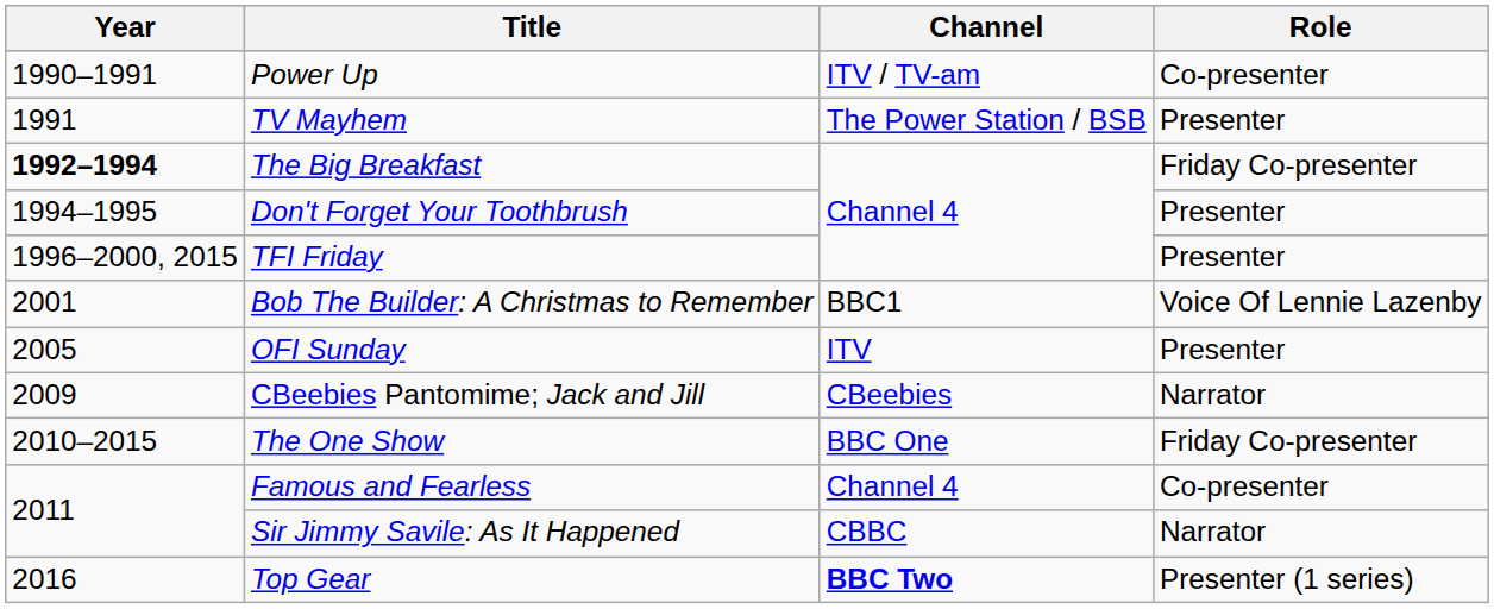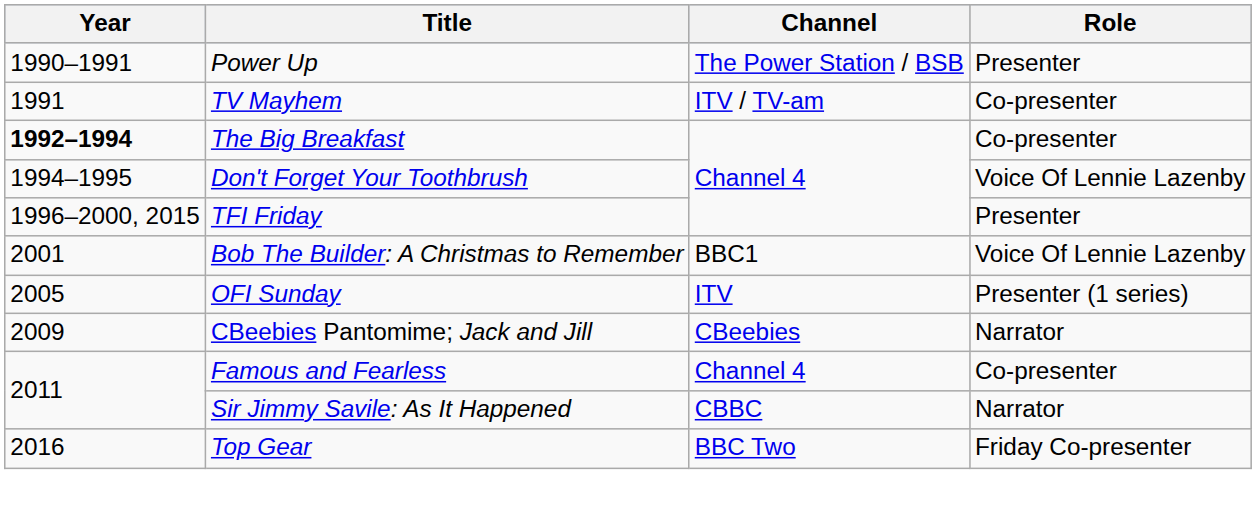Power Up | Channel: ITV / TV-am -> The Power Station / BSB
Power Up | Role: Co-presenter -> Presenter
TV Mayhem | Channel: The Power Station / BSB -> ITV / TV-am
TV Mayhem | Role: Presenter -> Co-presenter
The Big Breakfast | Role: Friday Co-presenter -> Co-presenter
Don't Forget Your Toothbrush | Role: Presenter -> Voice Of Lennie Lazenby
OFI Sunday | Role: Presenter -> Presenter (1 series)
- row: 2010–2015 | The One Show | BBC One | Friday Co-presenter
Top Gear | Channel: bold -> normal
Top Gear | Role: Presenter (1 series) -> Friday Co-presenter
